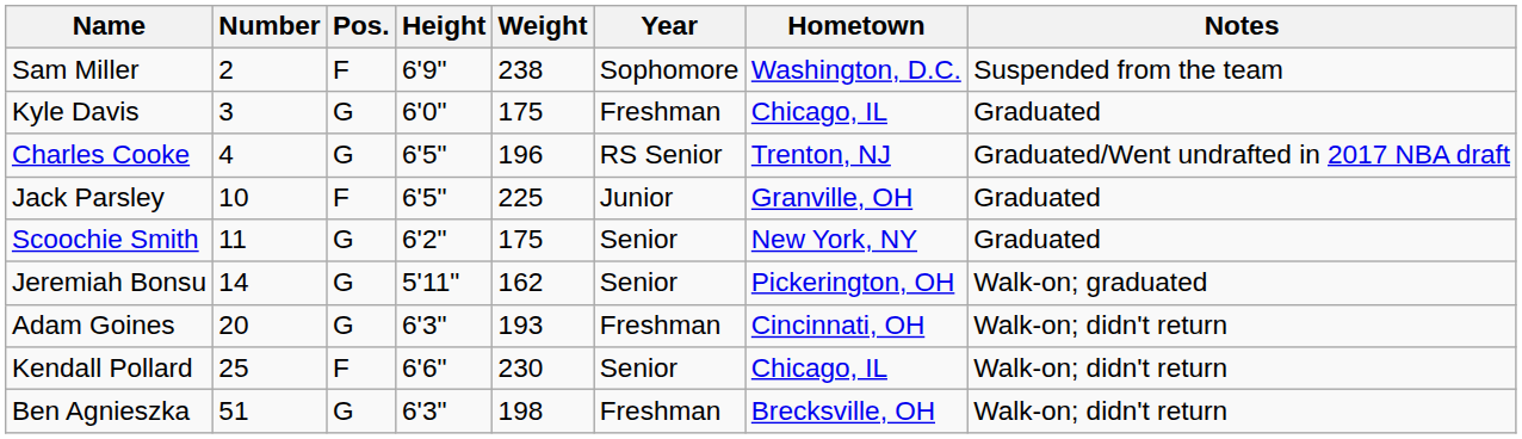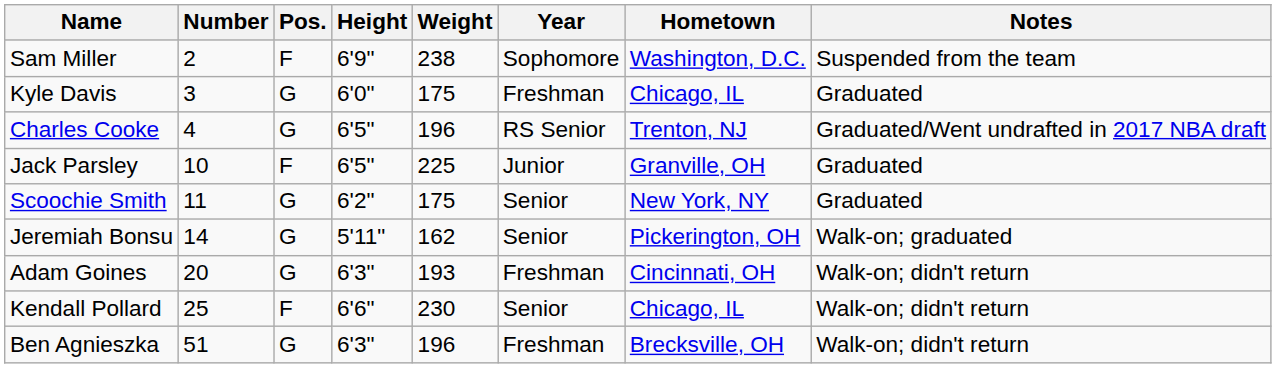Ben Agnieszka | Weight: 198 -> 196
